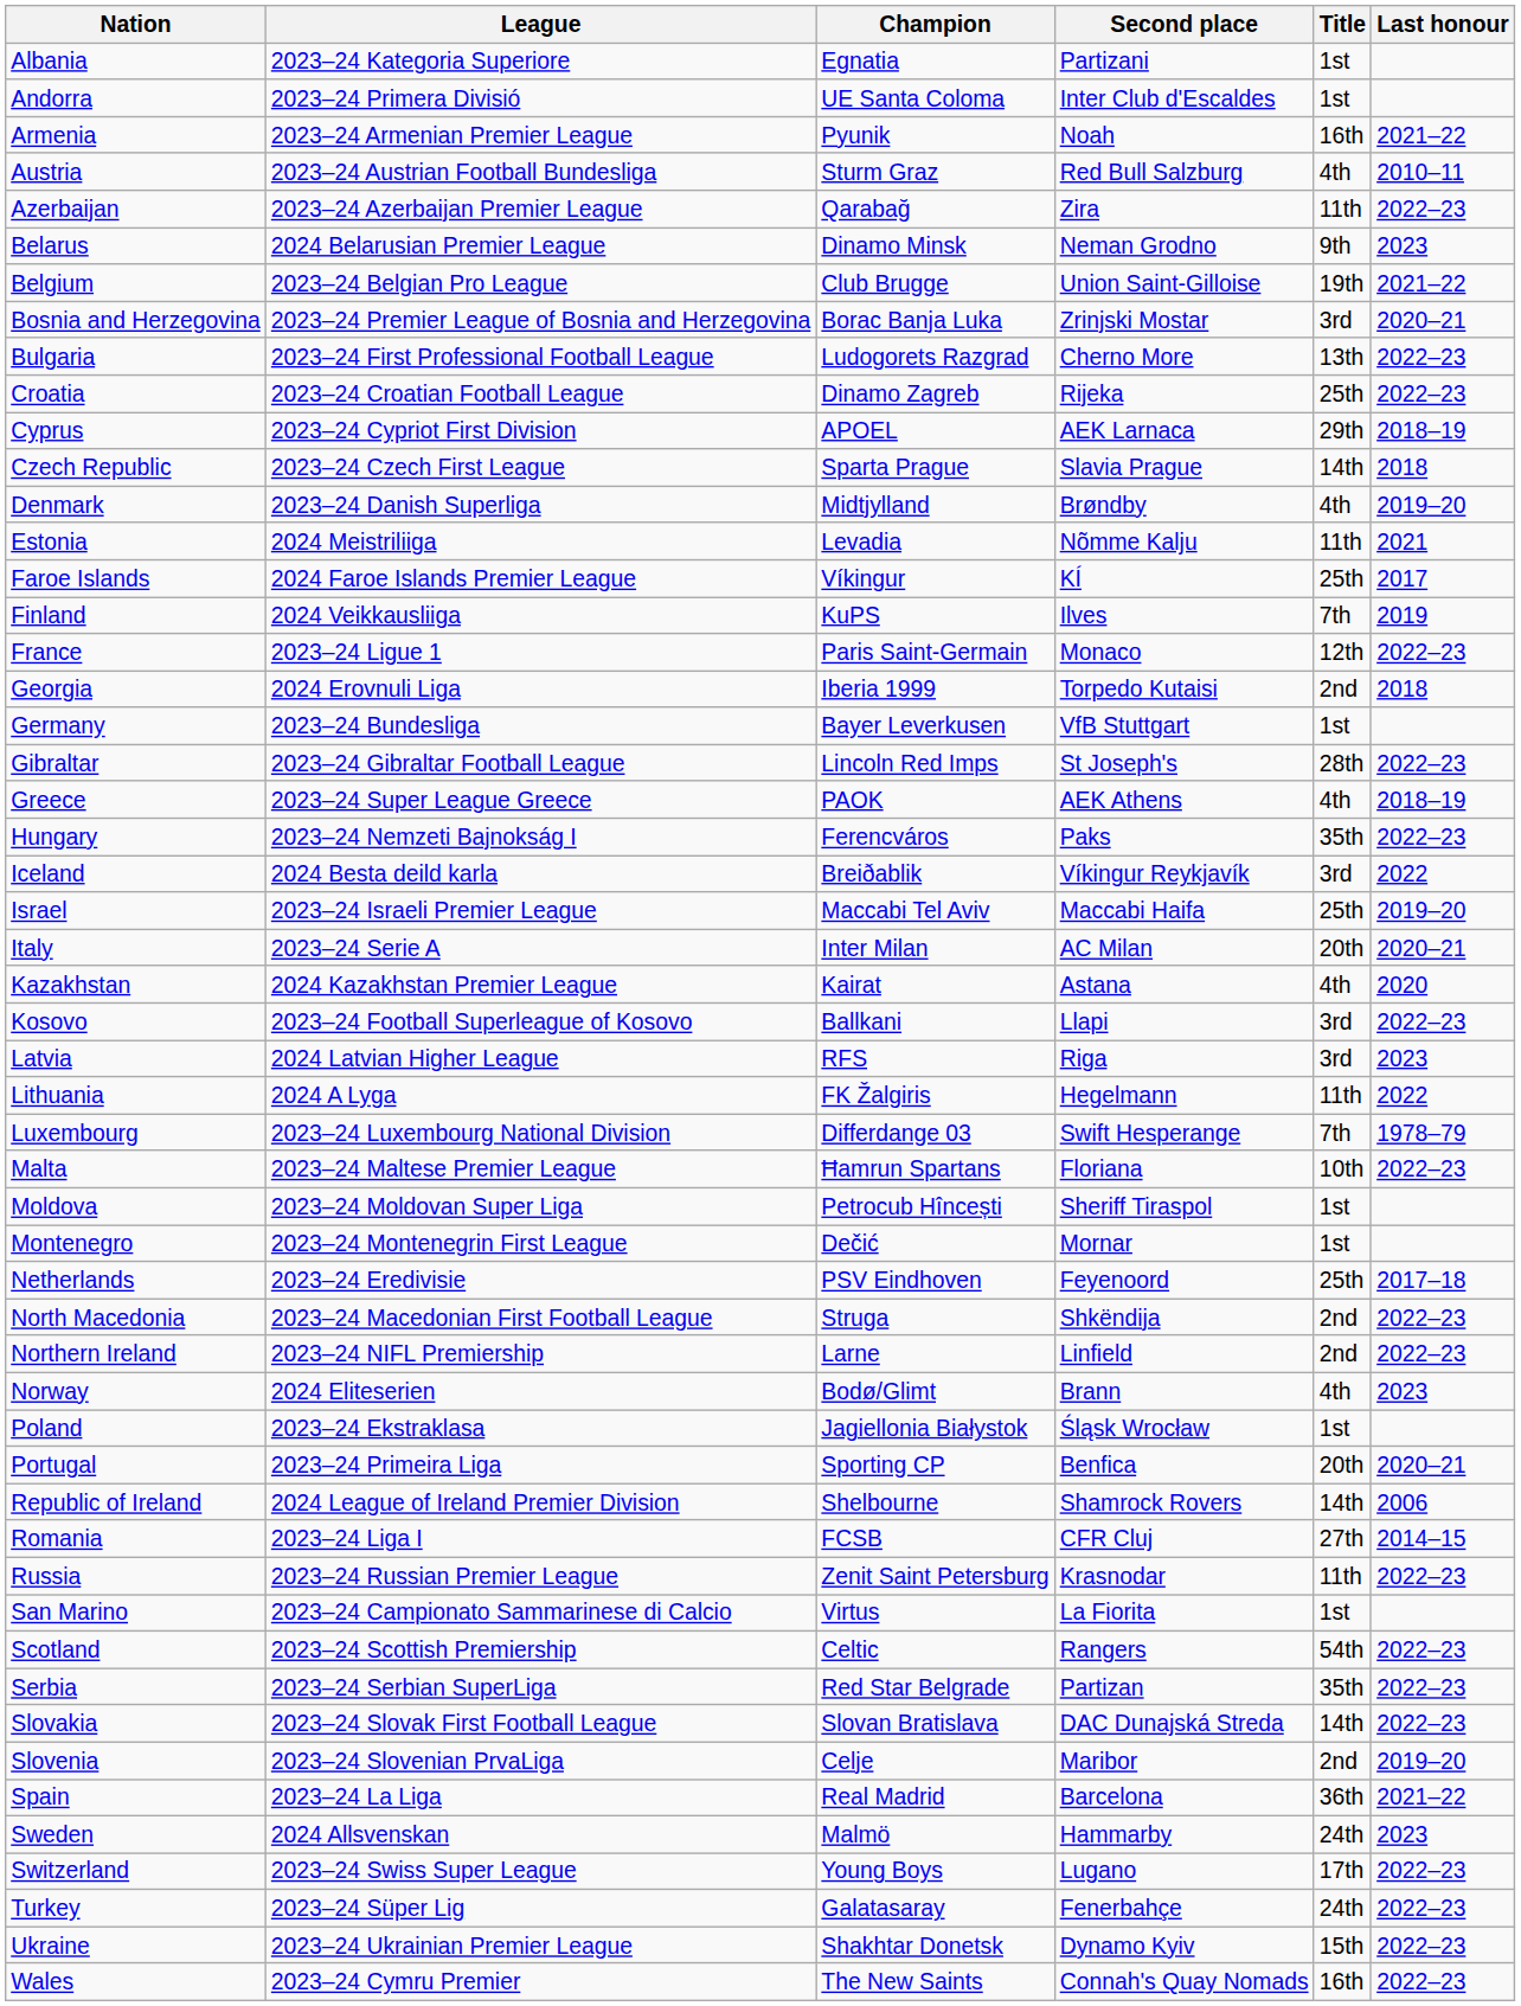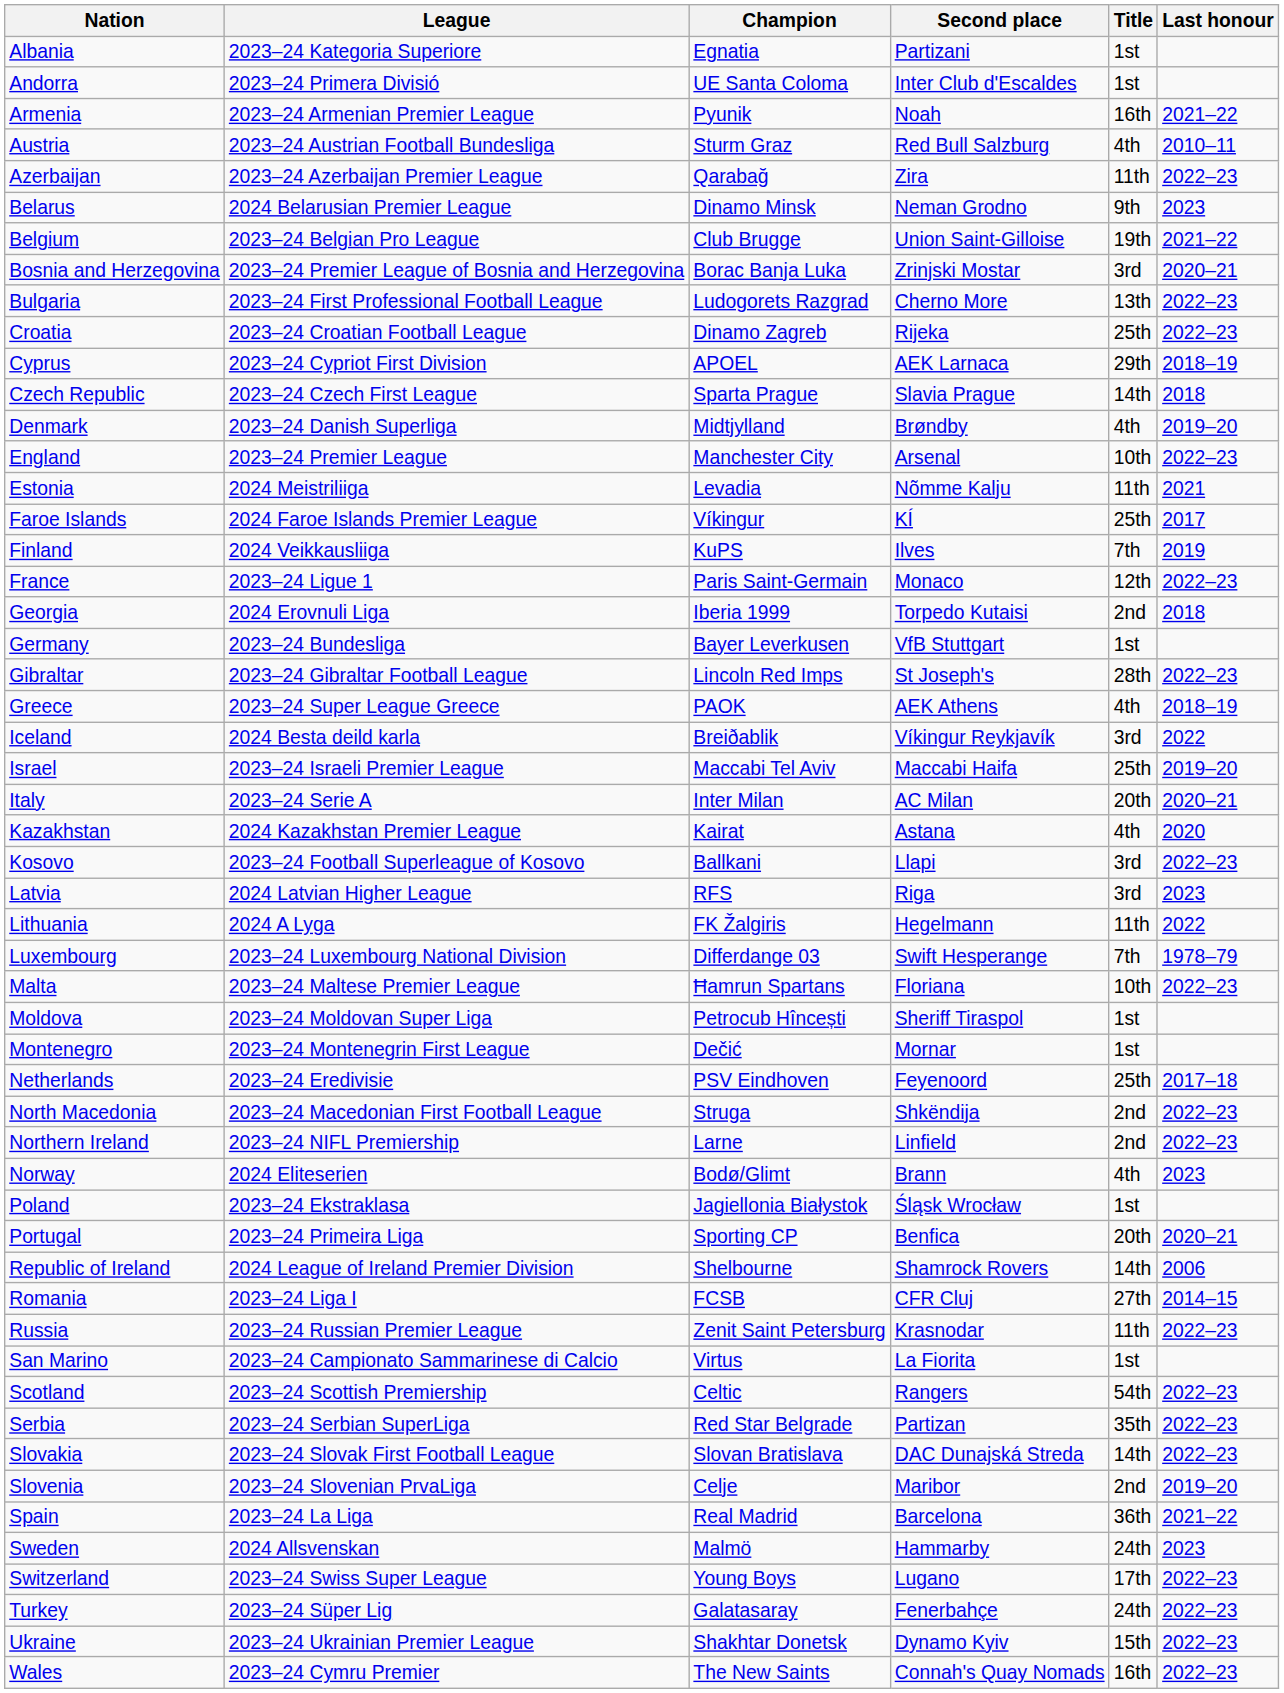+ row: England | 2023–24 Premier League | Manchester City | Arsenal | 10th | 2022–23
- row: Hungary | 2023–24 Nemzeti Bajnokság I | Ferencváros | Paks | 35th | 2022–23
